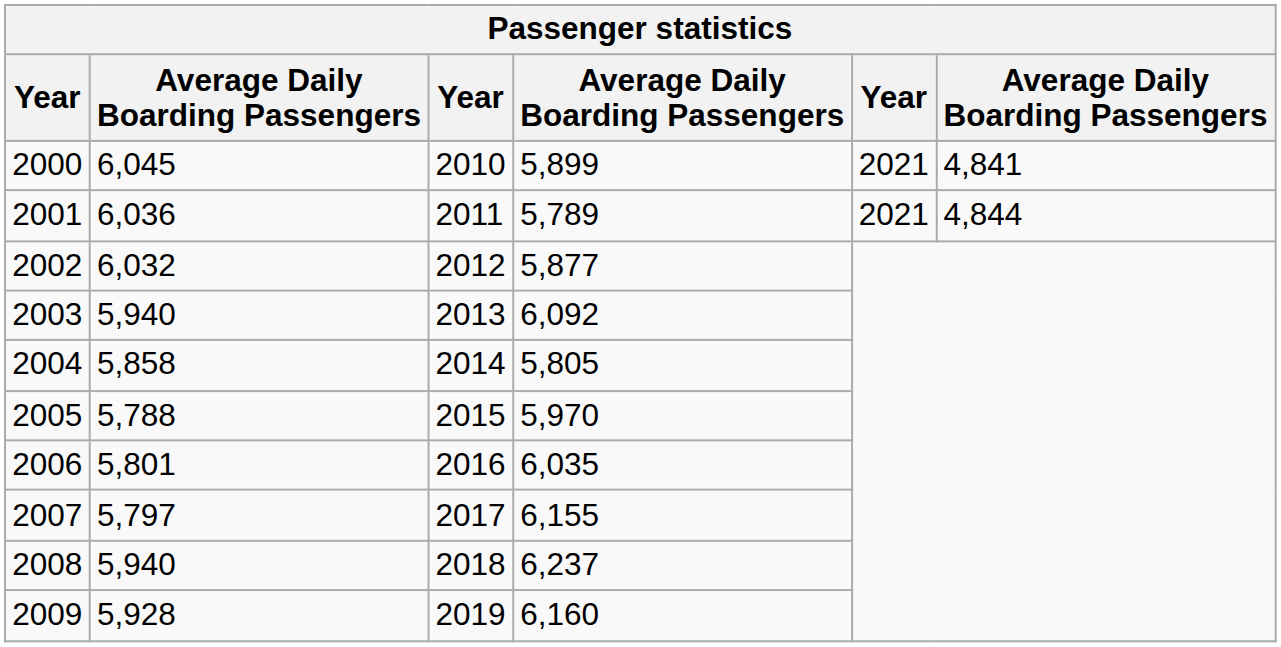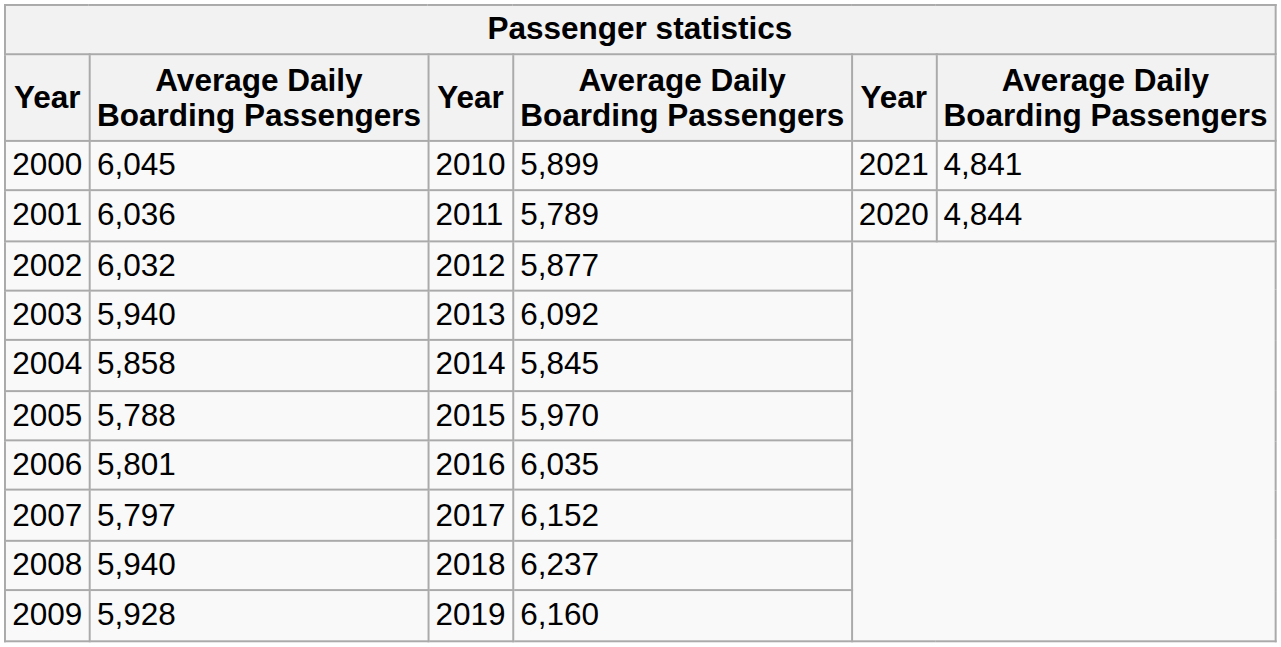2001 | column 5: 2021 -> 2020
2004 | column 4: 5,805 -> 5,845
2007 | column 4: 6,155 -> 6,152
